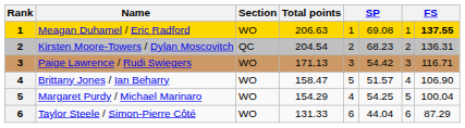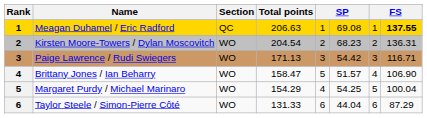Meagan Duhamel / Eric Radford | Section: WO -> QC
Kirsten Moore-Towers / Dylan Moscovitch | Section: QC -> WO
